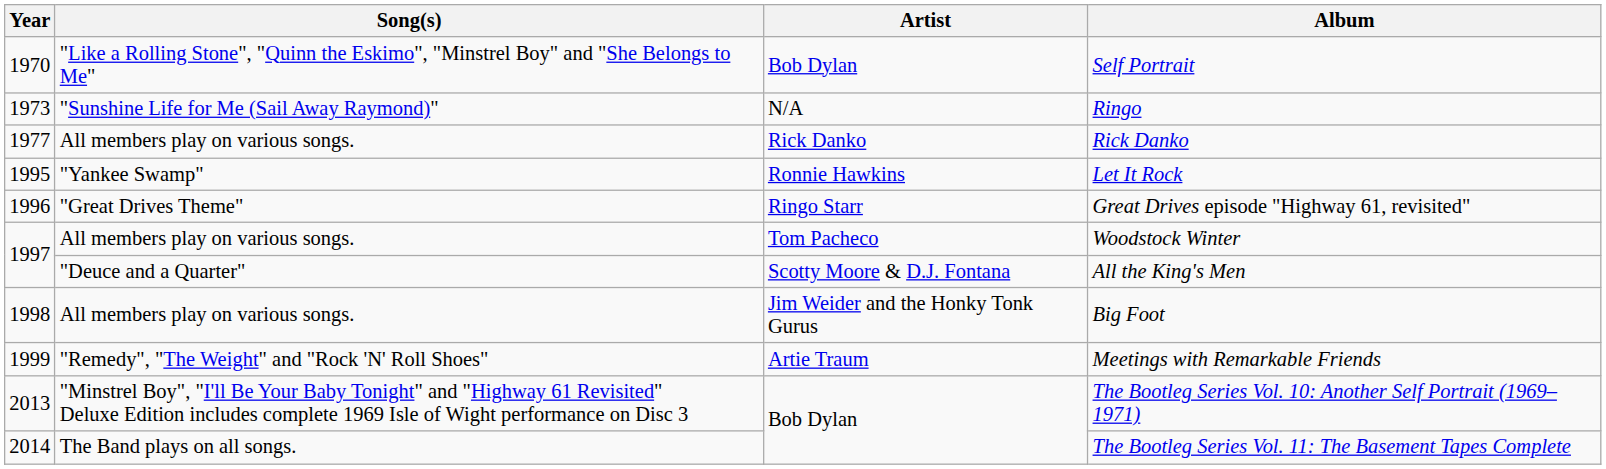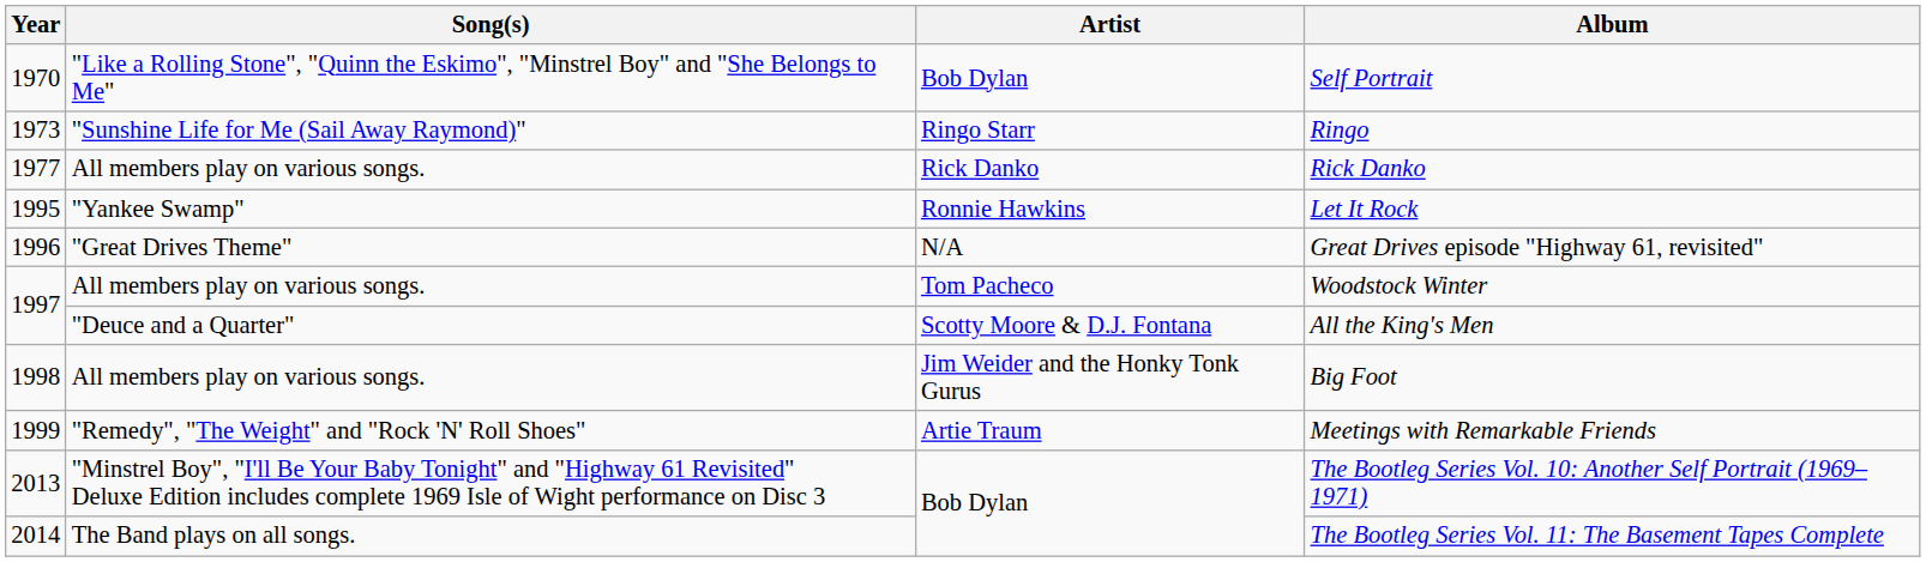Ringo | Artist: N/A -> Ringo Starr
Great Drives episode "Highway 61, revisited" | Artist: Ringo Starr -> N/A
